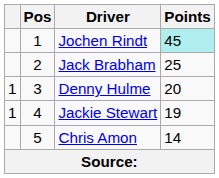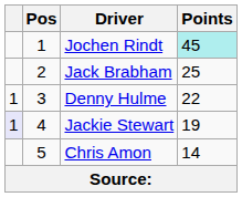Denny Hulme | Points: 20 -> 22
Jackie Stewart | column 1: no background -> lavender background
